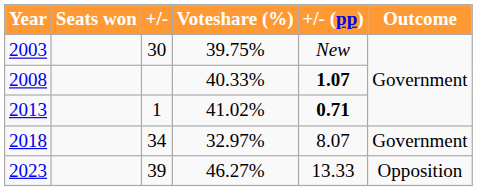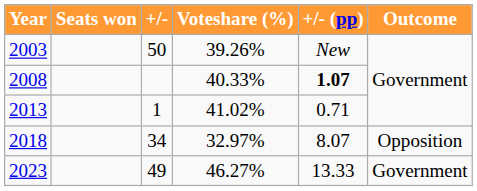2003 | +/-: 30 -> 50
2003 | Voteshare (%): 39.75% -> 39.26%
2013 | +/- (pp): bold -> normal
2018 | Outcome: Government -> Opposition
2023 | +/-: 39 -> 49
2023 | Outcome: Opposition -> Government
